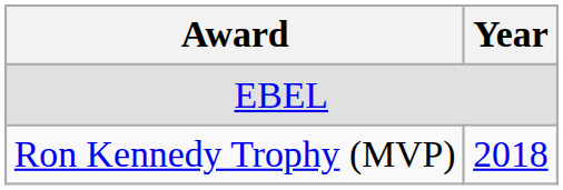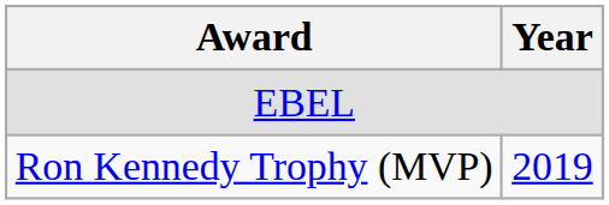Ron Kennedy Trophy (MVP) | Year: 2018 -> 2019
